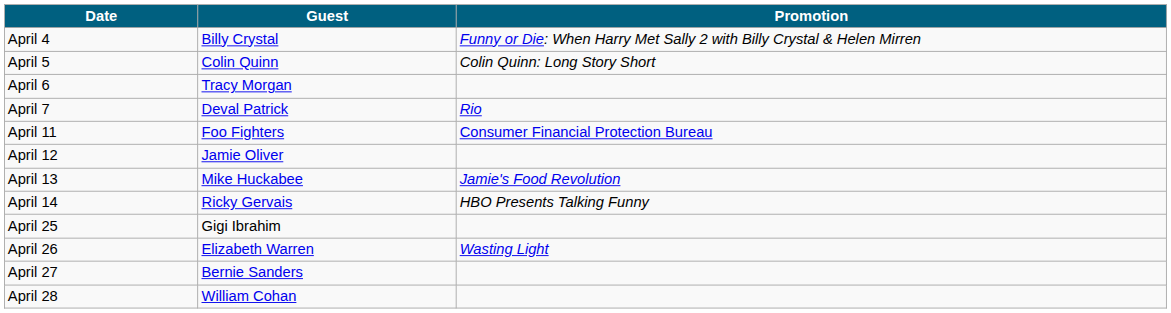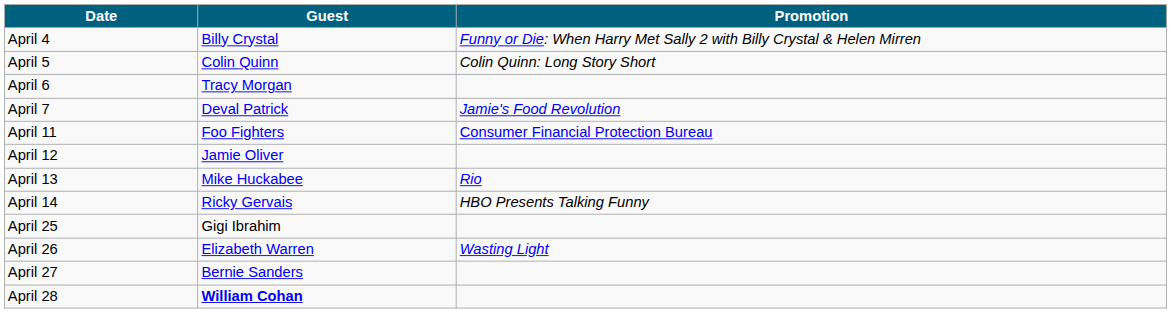April 7 | Promotion: Rio -> Jamie's Food Revolution
April 13 | Promotion: Jamie's Food Revolution -> Rio
April 28 | Guest: normal -> bold
